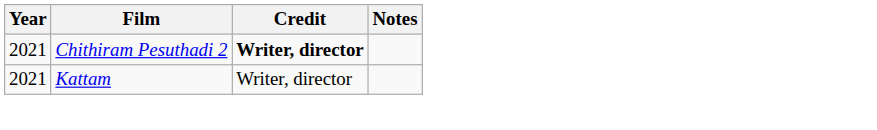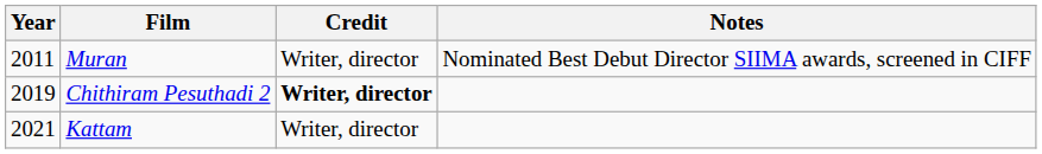+ row: 2011 | Muran | Writer, director | Nominated Best Debut Director SIIMA awards, screened in CIFF
Chithiram Pesuthadi 2 | Year: 2021 -> 2019
